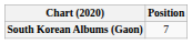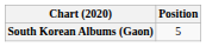South Korean Albums (Gaon) | Position: 7 -> 5
